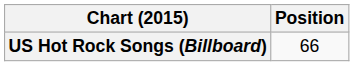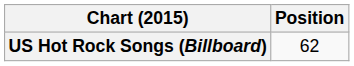US Hot Rock Songs (Billboard) | Position: 66 -> 62
